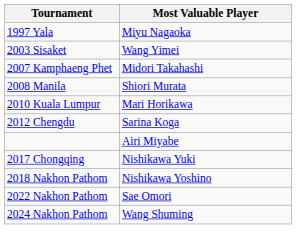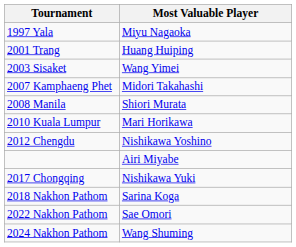+ row: 2001 Trang | Huang Huiping
2012 Chengdu | Most Valuable Player: Sarina Koga -> Nishikawa Yoshino
2018 Nakhon Pathom | Most Valuable Player: Nishikawa Yoshino -> Sarina Koga
